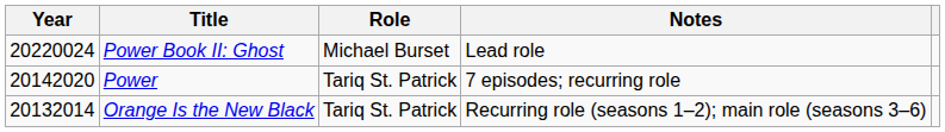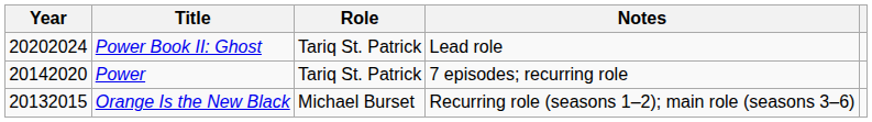Power Book II: Ghost | Year: 20220024 -> 20202024
Power Book II: Ghost | Role: Michael Burset -> Tariq St. Patrick
Orange Is the New Black | Year: 20132014 -> 20132015
Orange Is the New Black | Role: Tariq St. Patrick -> Michael Burset
